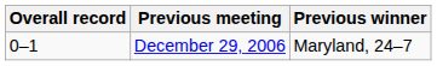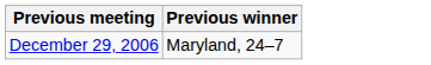- column: Overall record | 0–1
